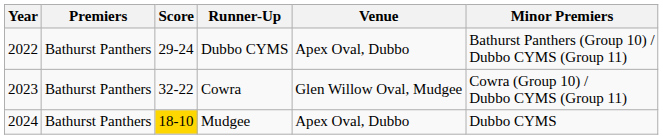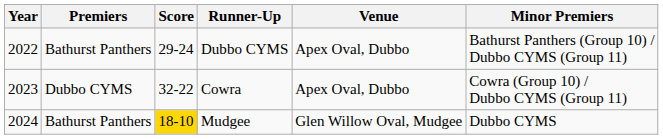Cowra | Premiers: Bathurst Panthers -> Dubbo CYMS
Cowra | Venue: Glen Willow Oval, Mudgee -> Apex Oval, Dubbo
Mudgee | Venue: Apex Oval, Dubbo -> Glen Willow Oval, Mudgee
